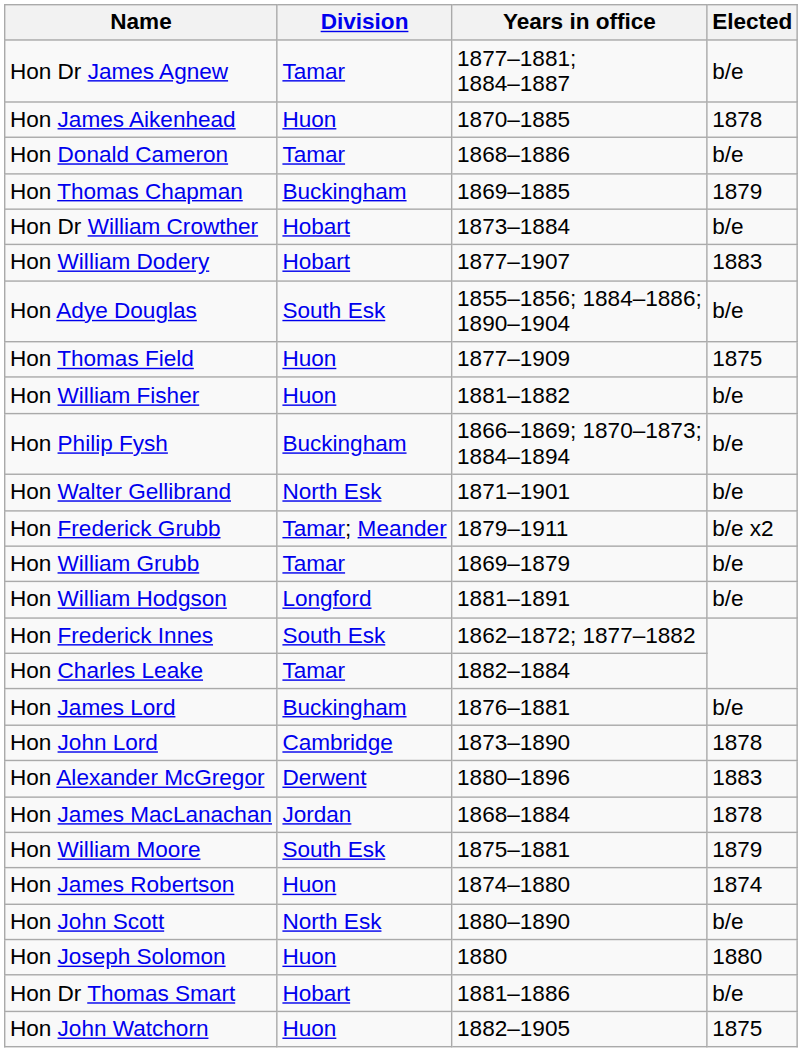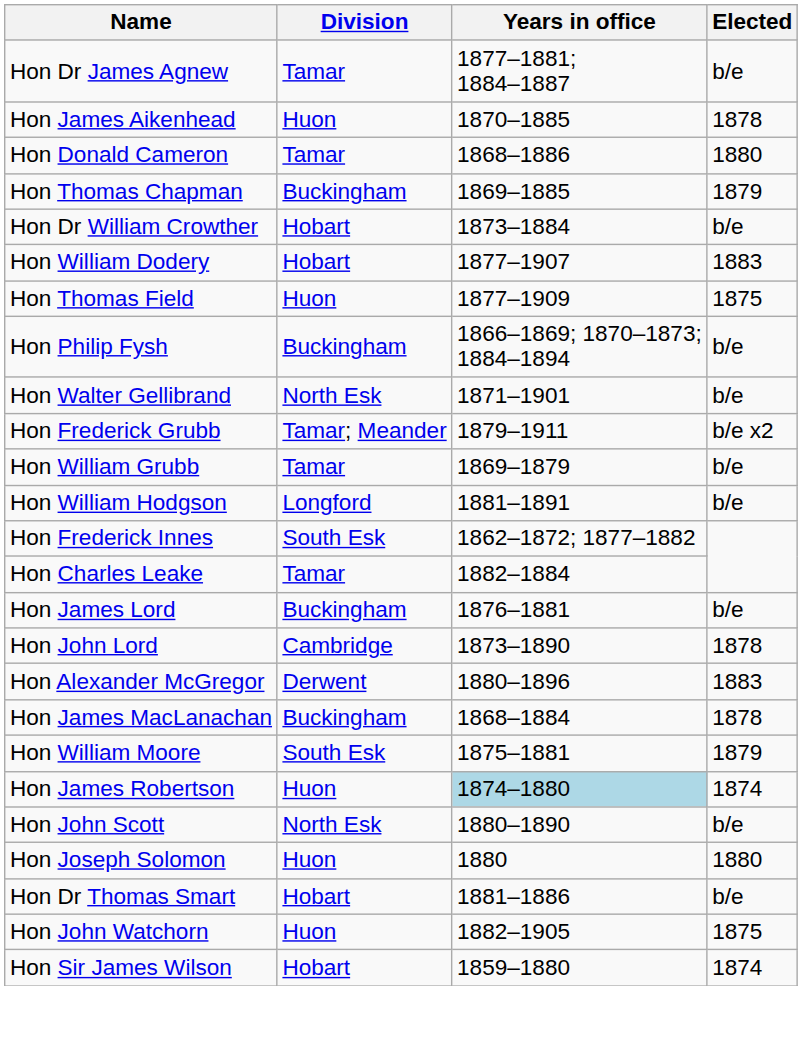Hon Donald Cameron | Elected: b/e -> 1880
- row: Hon Adye Douglas | South Esk | 1855–1856; 1884–1886; 1890–1904 | b/e
- row: Hon William Fisher | Huon | 1881–1882 | b/e
Hon James MacLanachan | Division: Jordan -> Buckingham
Hon James Robertson | Years in office: no background -> lightblue background
+ row: Hon Sir James Wilson | Hobart | 1859–1880 | 1874
